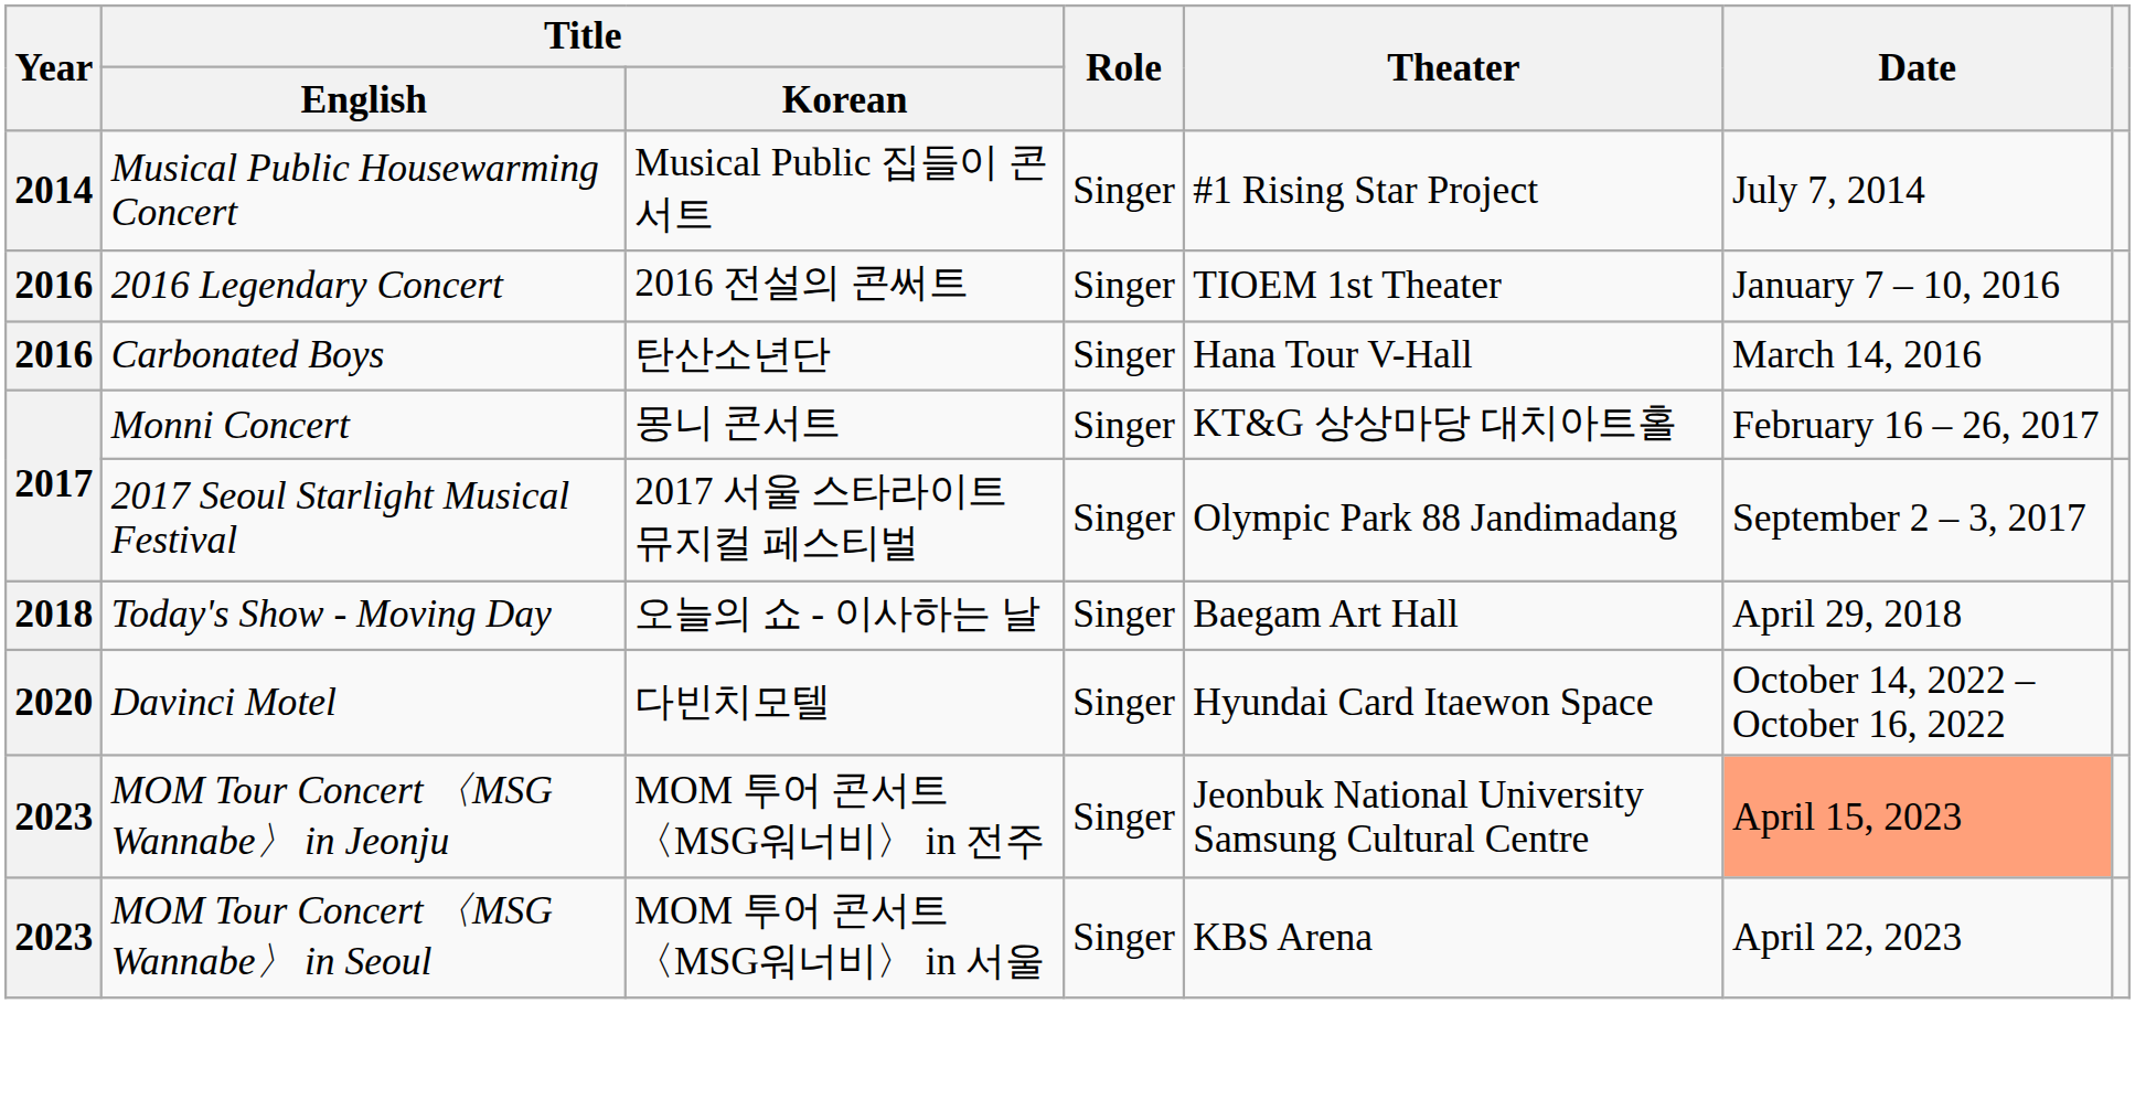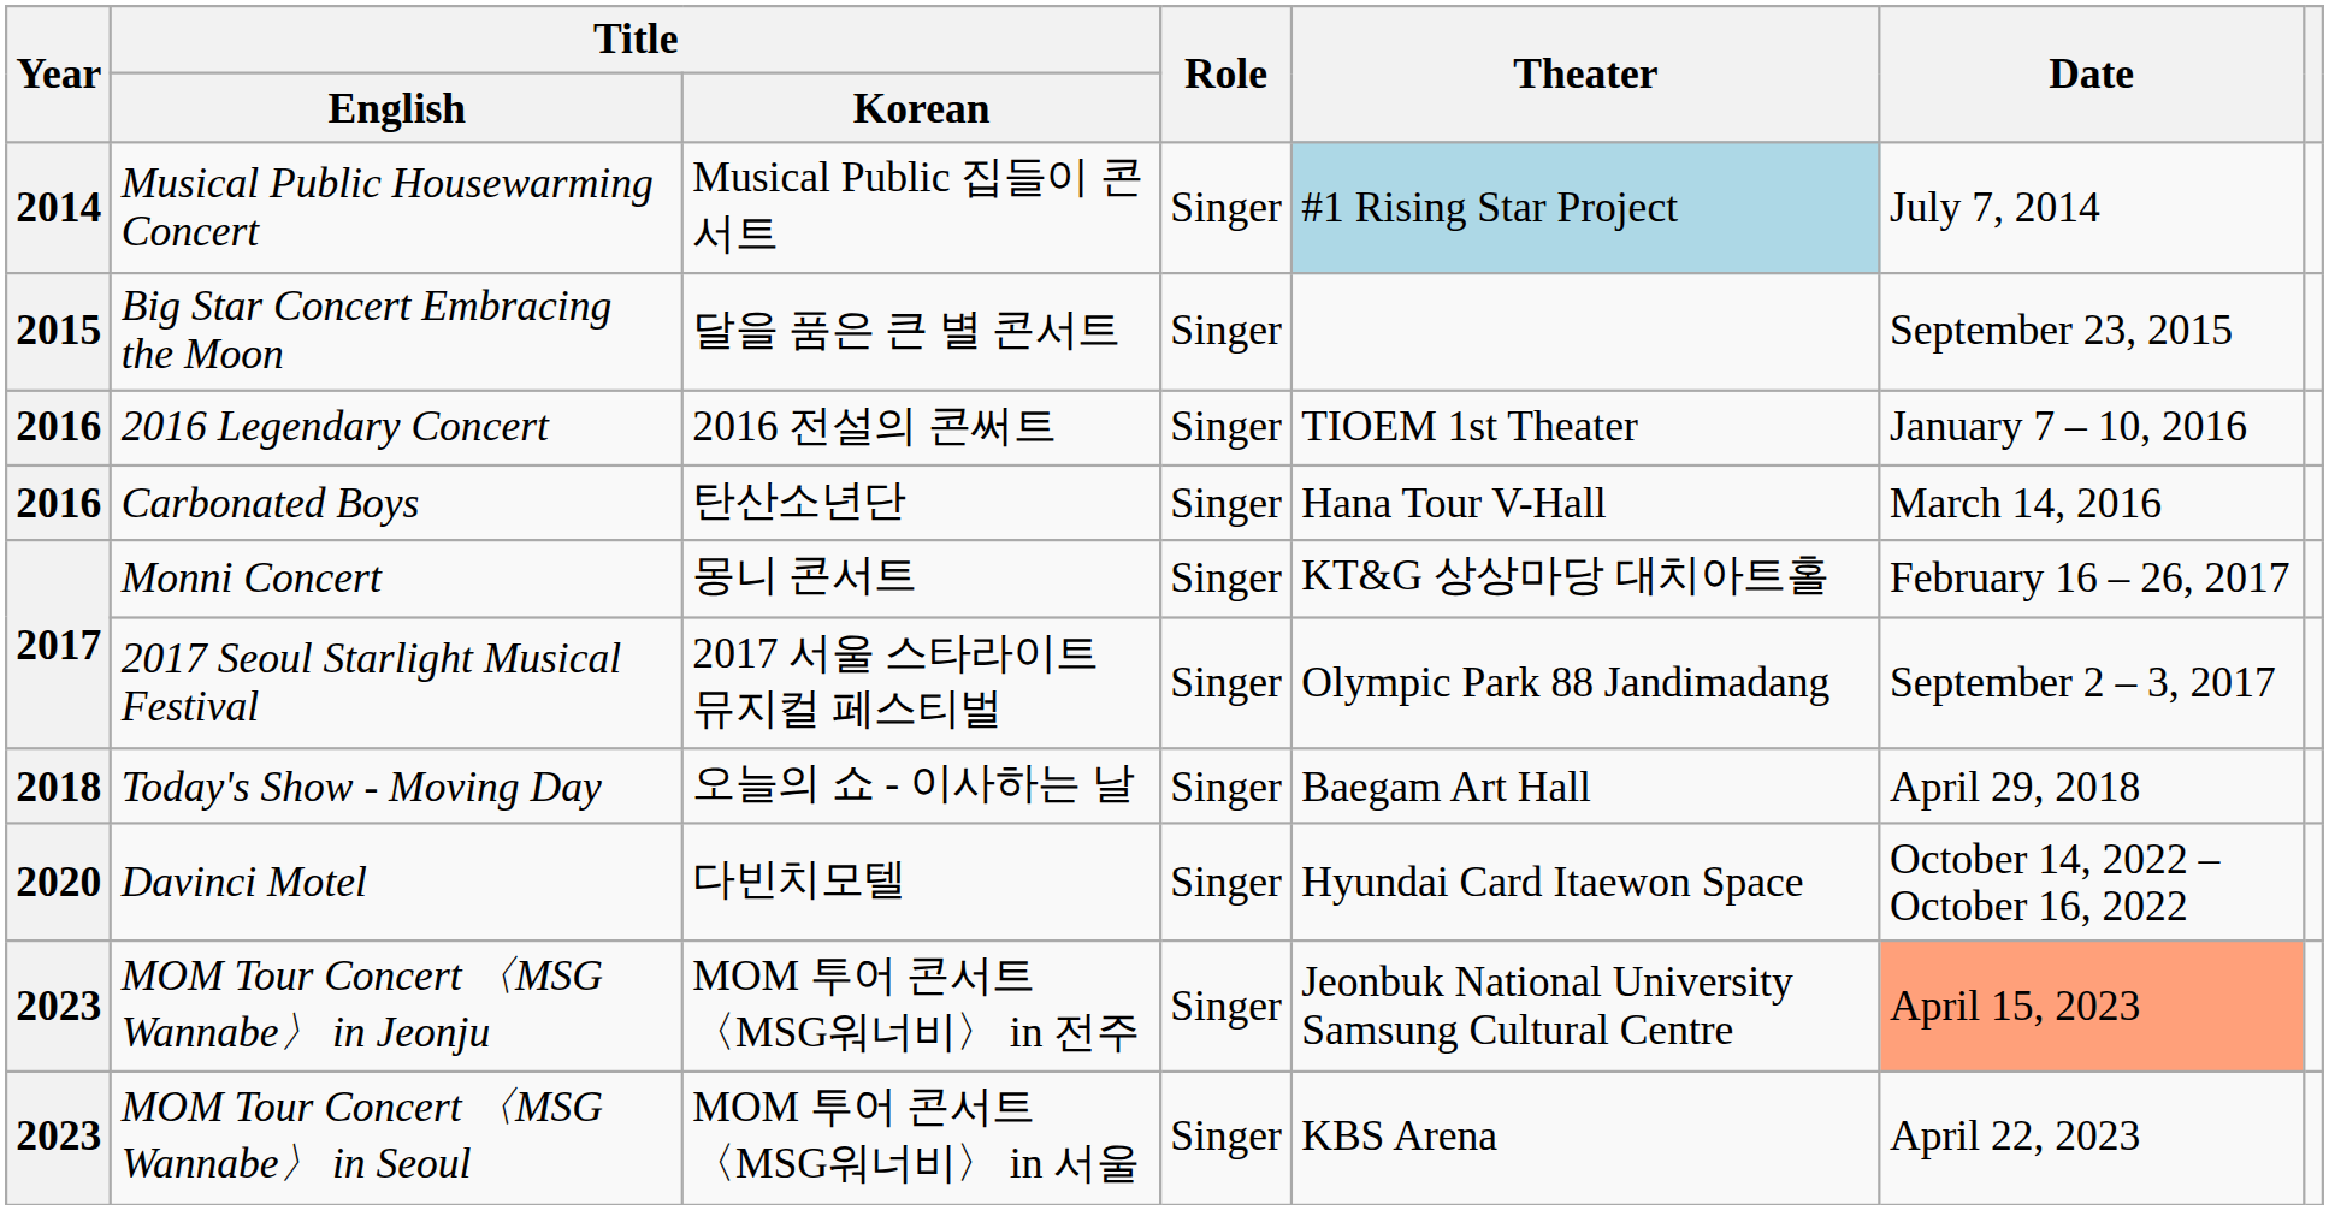Musical Public Housewarming Concert | Theater: no background -> lightblue background
+ row: 2015 | Big Star Concert Embracing the Moon | 달을 품은 큰 별 콘서트 | Singer | September 23, 2015
